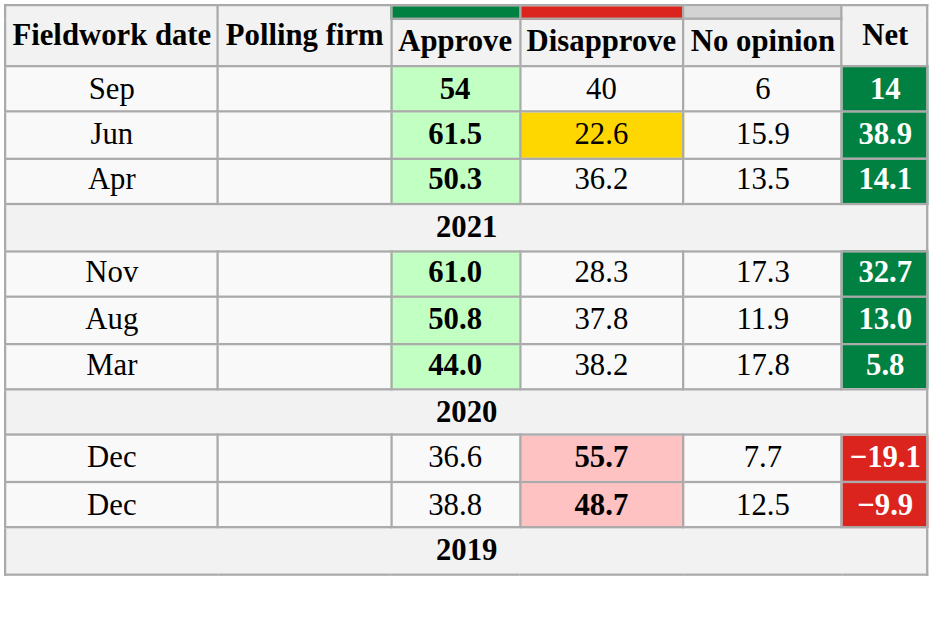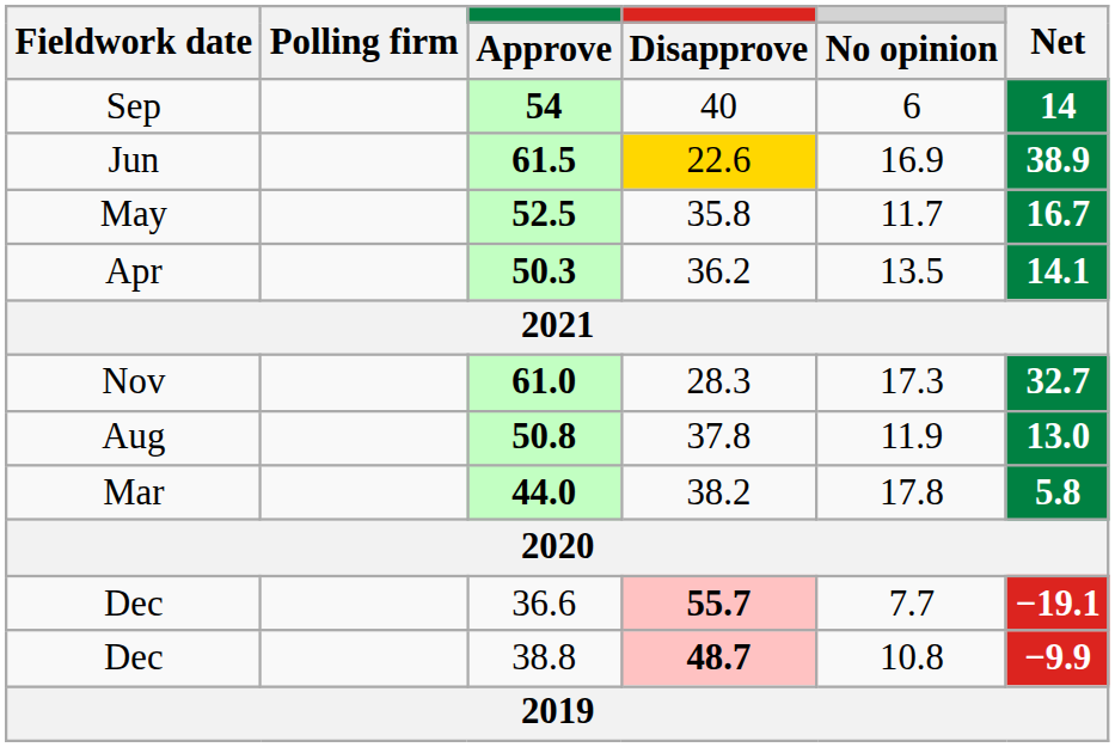61.5 | No opinion: 15.9 -> 16.9
+ row: May | 52.5 | 35.8 | 11.7 | 16.7
38.8 | No opinion: 12.5 -> 10.8
